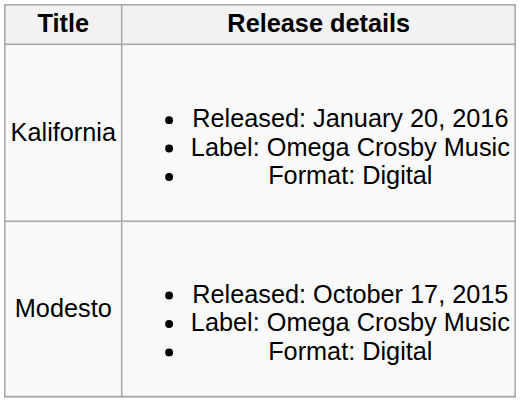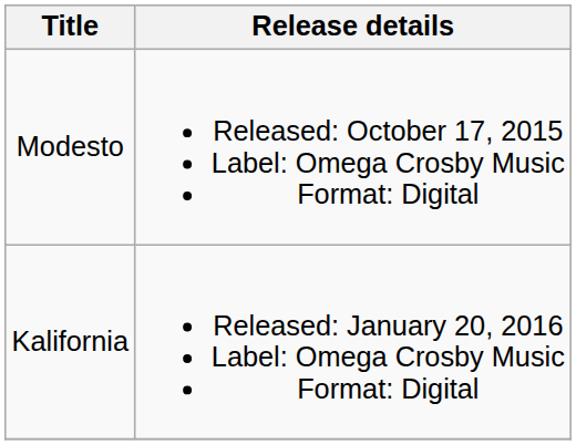rows swapped: Modesto <-> Kalifornia
